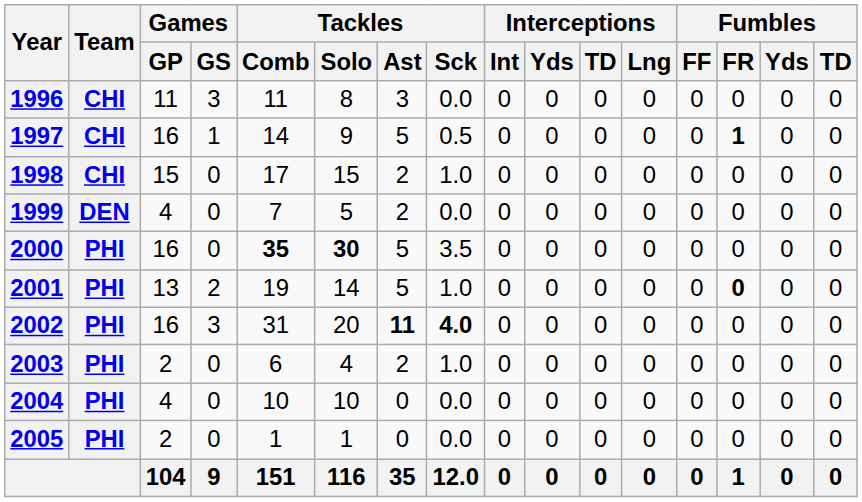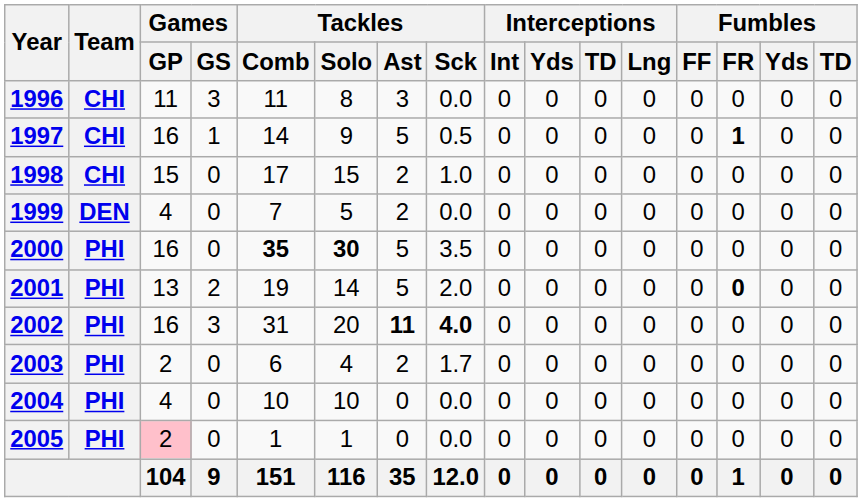2001 | Tackles / Sck: 1.0 -> 2.0
2003 | Tackles / Sck: 1.0 -> 1.7
2005 | Games / GP: no background -> pink background
